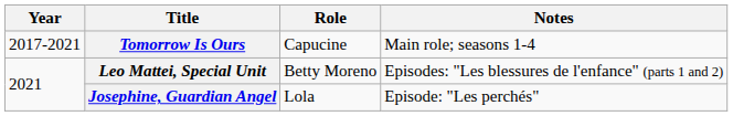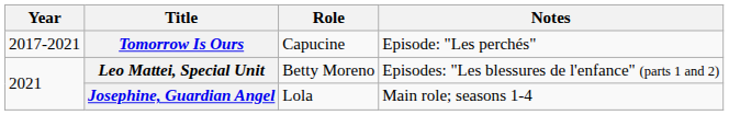Tomorrow Is Ours | Notes: Main role; seasons 1-4 -> Episode: "Les perchés"
Josephine, Guardian Angel | Notes: Episode: "Les perchés" -> Main role; seasons 1-4
